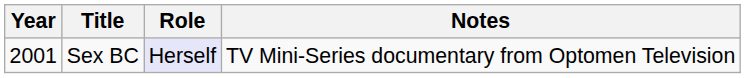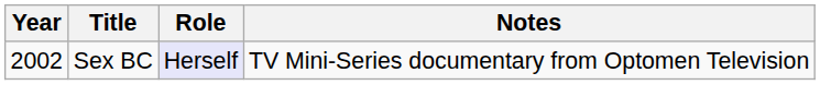Sex BC | Year: 2001 -> 2002
